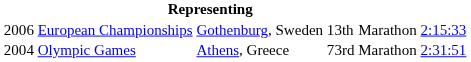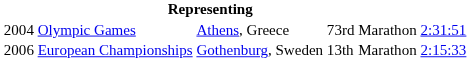rows swapped: Olympic Games <-> European Championships
